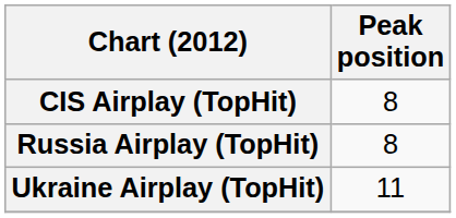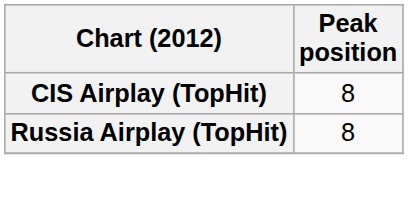- row: Ukraine Airplay (TopHit) | 11
